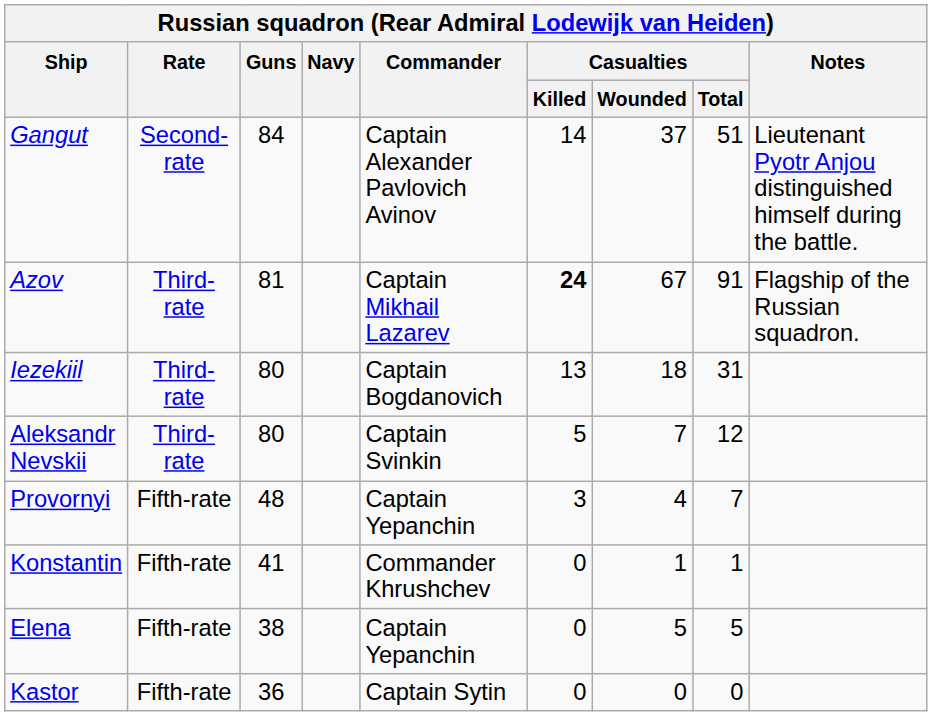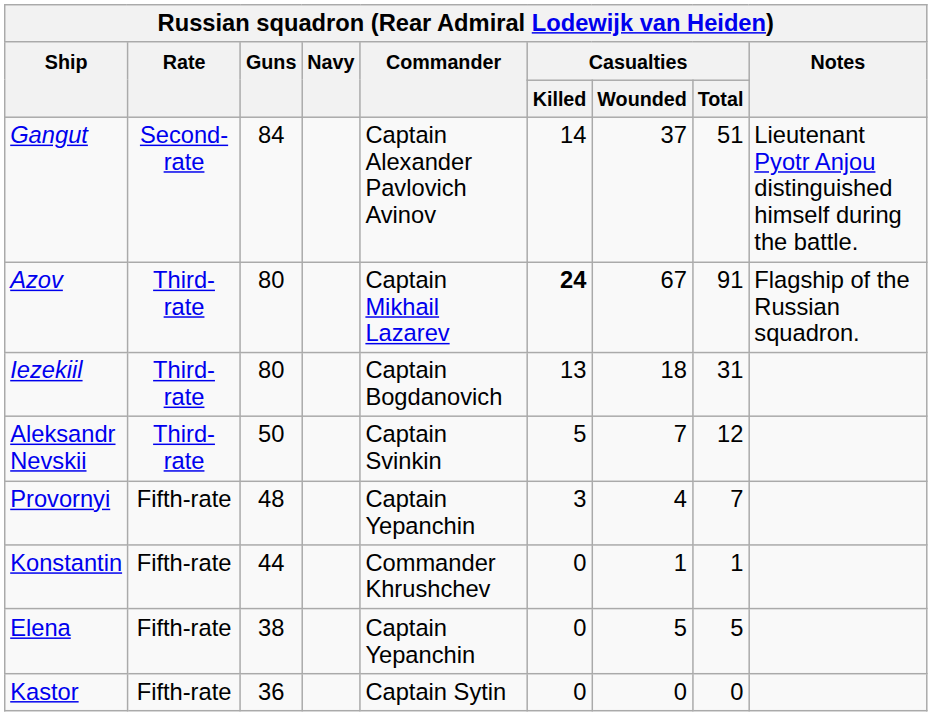Azov | Guns: 81 -> 80
Aleksandr Nevskii | Guns: 80 -> 50
Konstantin | Guns: 41 -> 44
